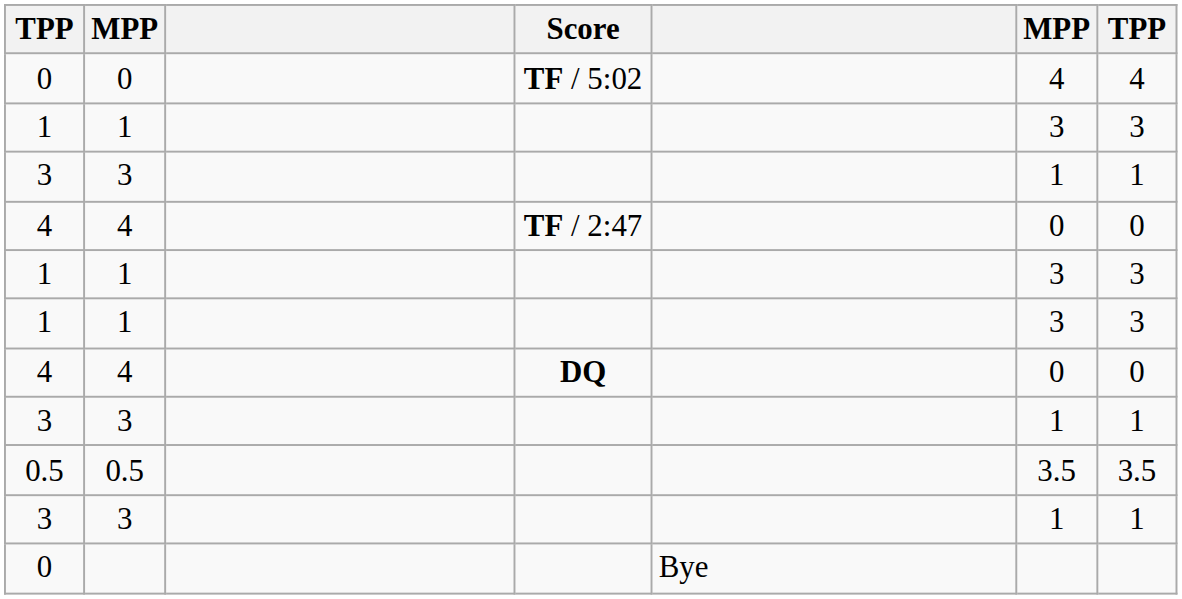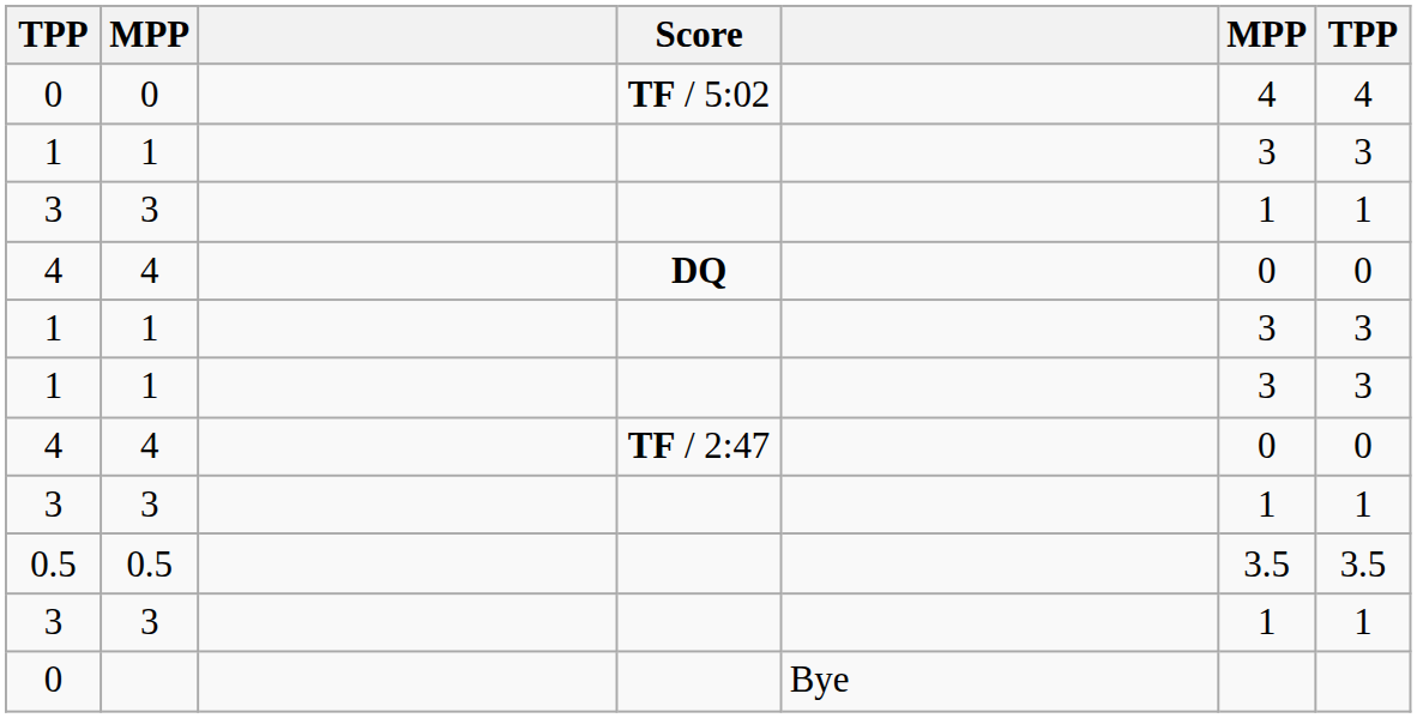rows swapped: 4 / TF / 2:47 <-> 4 / DQ
